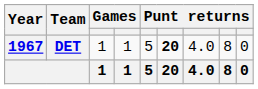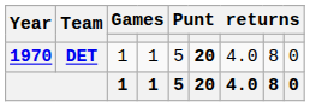DET | Year: 1967 -> 1970
